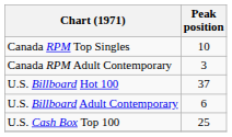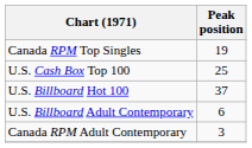Canada RPM Top Singles | Peak position: 10 -> 19
rows swapped: Canada RPM Adult Contemporary <-> U.S. Cash Box Top 100
